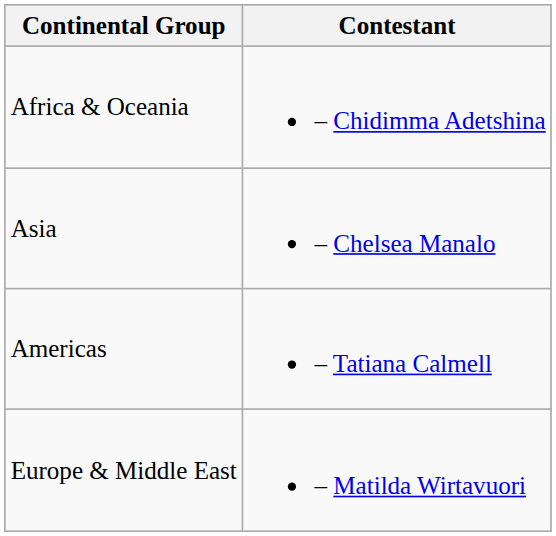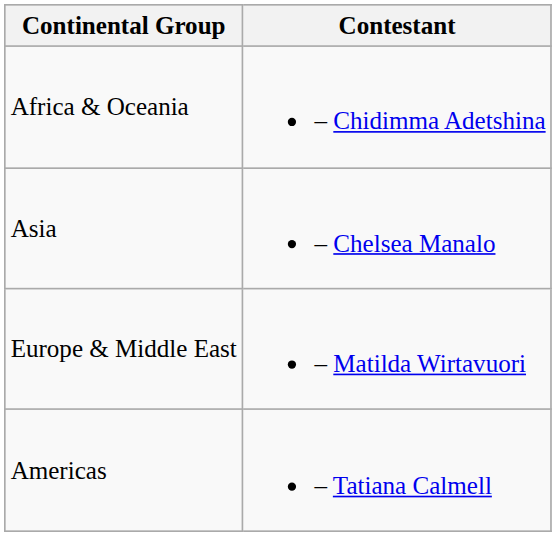rows swapped: Europe & Middle East <-> Americas
